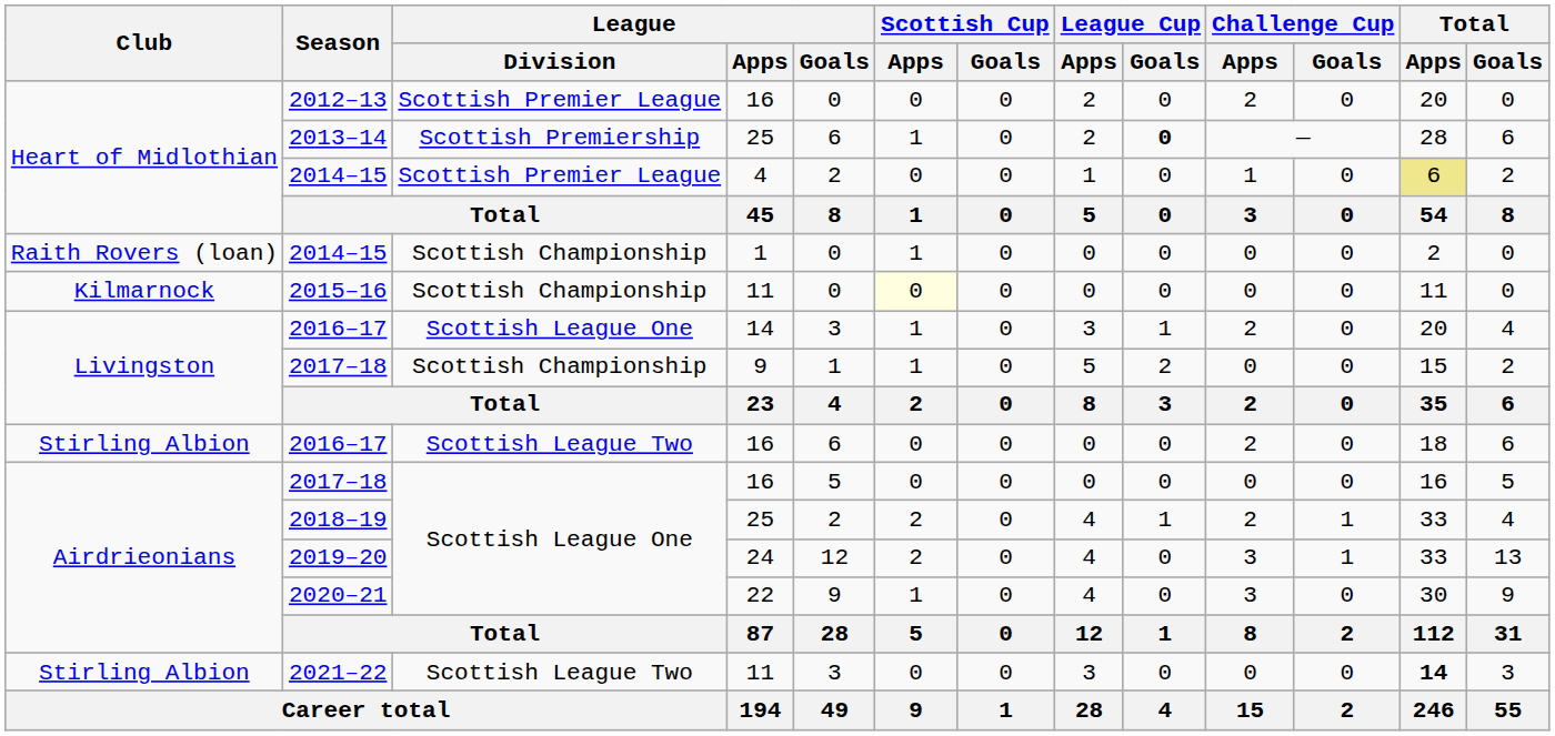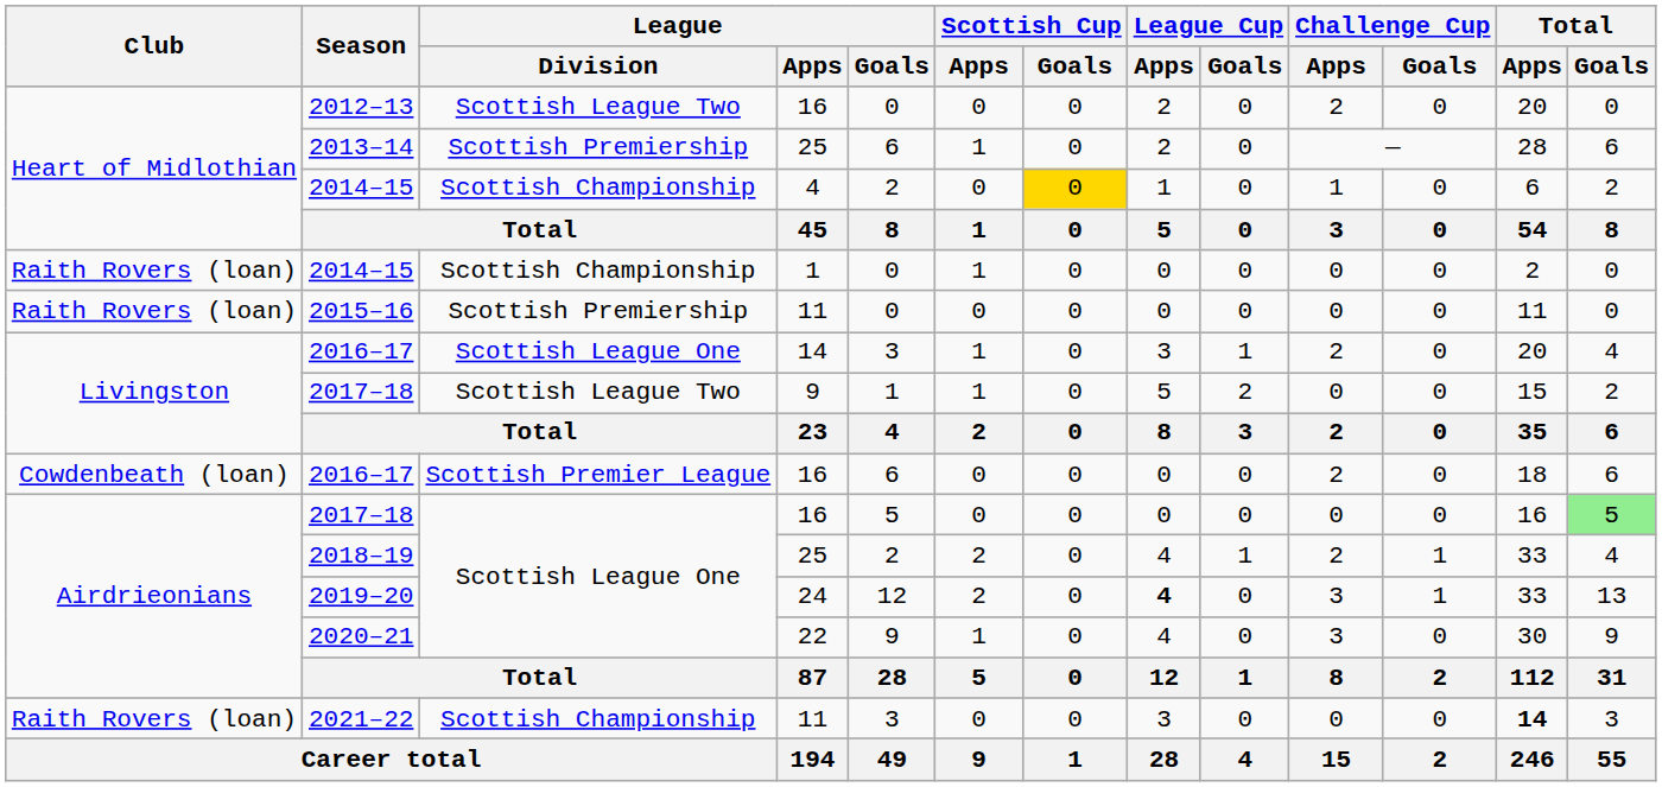2012–13 | League / Division: Scottish Premier League -> Scottish League Two
2013–14 | League Cup / Goals: bold -> normal
2014–15 / 4 | League / Division: Scottish Premier League -> Scottish Championship
2014–15 / 4 | Scottish Cup / Goals: no background -> gold background
2014–15 / 4 | Total / Apps: khaki background -> no background
2015–16 | Club: Kilmarnock -> Raith Rovers (loan)
2015–16 | League / Division: Scottish Championship -> Scottish Premiership
2015–16 | Scottish Cup / Apps: lightyellow background -> no background
2017–18 / 9 | League / Division: Scottish Championship -> Scottish League Two
2016–17 / 16 | Club: Stirling Albion -> Cowdenbeath (loan)
2016–17 / 16 | League / Division: Scottish League Two -> Scottish Premier League
2017–18 / 16 | Total / Goals: no background -> lightgreen background
2019–20 | League Cup / Apps: normal -> bold
2021–22 | Club: Stirling Albion -> Raith Rovers (loan)
2021–22 | League / Division: Scottish League Two -> Scottish Championship
